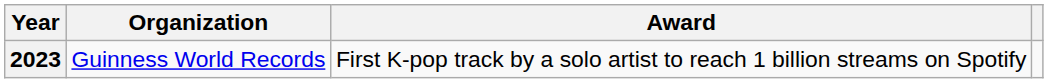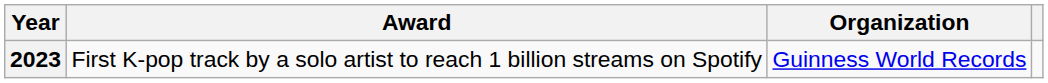columns swapped: Organization <-> Award
